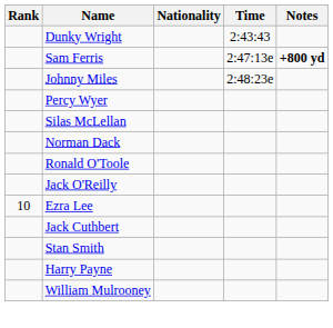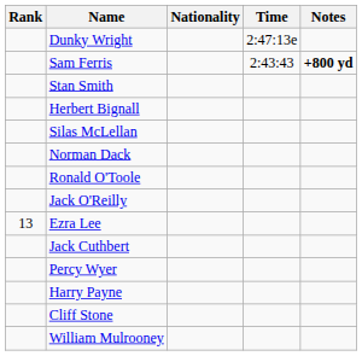Dunky Wright | Time: 2:43:43 -> 2:47:13e
Sam Ferris | Time: 2:47:13e -> 2:43:43
- row: Johnny Miles | 2:48:23e
rows swapped: Percy Wyer <-> Stan Smith
+ row: Herbert Bignall
Ezra Lee | Rank: 10 -> 13
+ row: Cliff Stone
